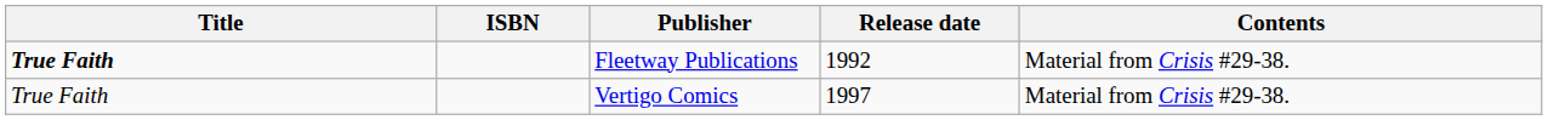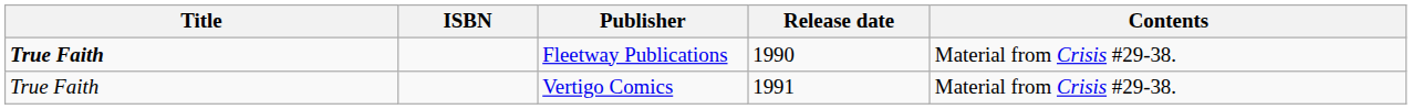Fleetway Publications | Release date: 1992 -> 1990
Vertigo Comics | Release date: 1997 -> 1991
